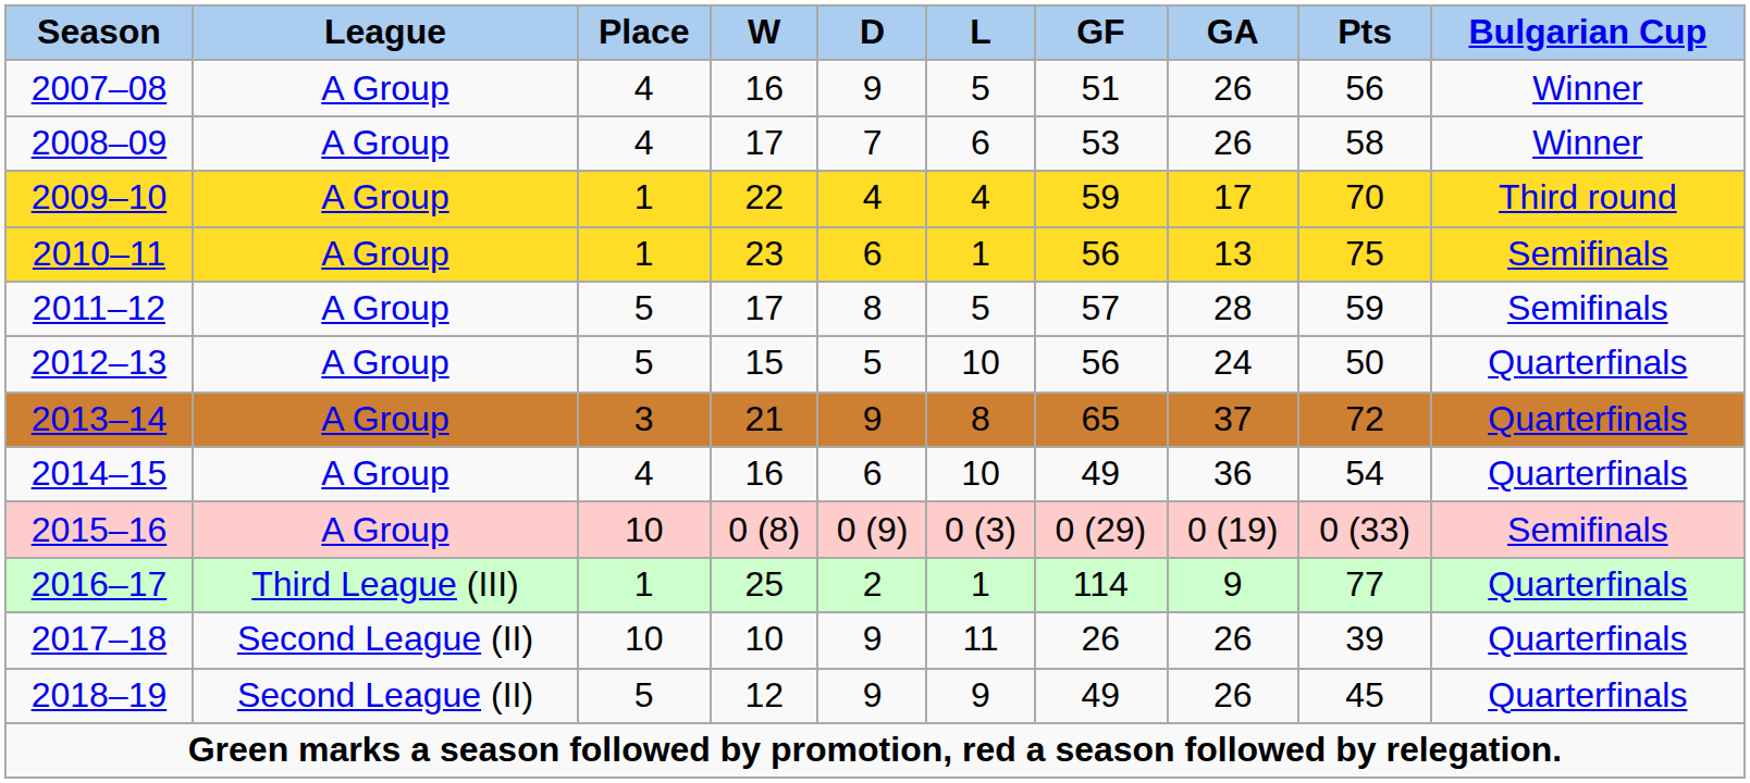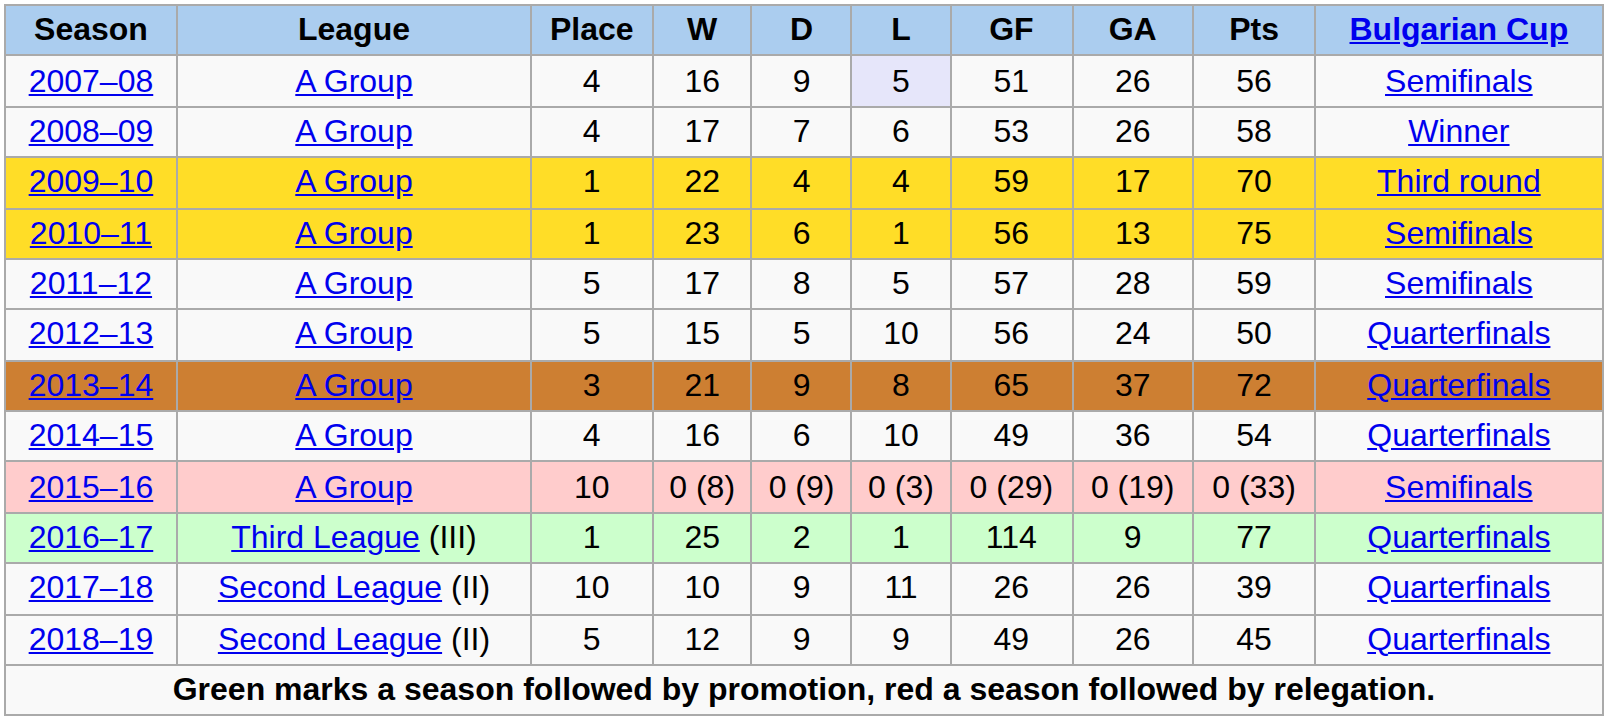2007–08 | L: no background -> lavender background
2007–08 | Bulgarian Cup: Winner -> Semifinals
